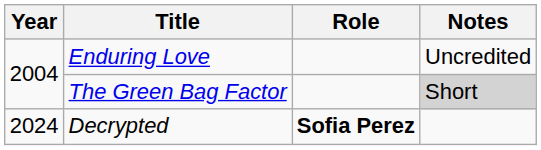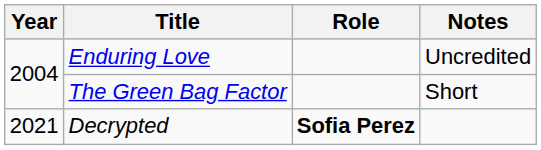The Green Bag Factor | Notes: lightgrey background -> no background
Decrypted | Year: 2024 -> 2021
